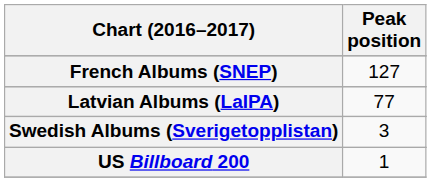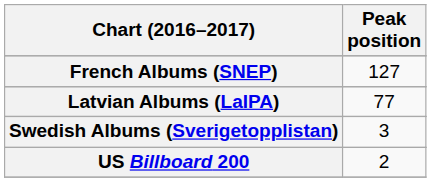US Billboard 200 | Peak position: 1 -> 2
